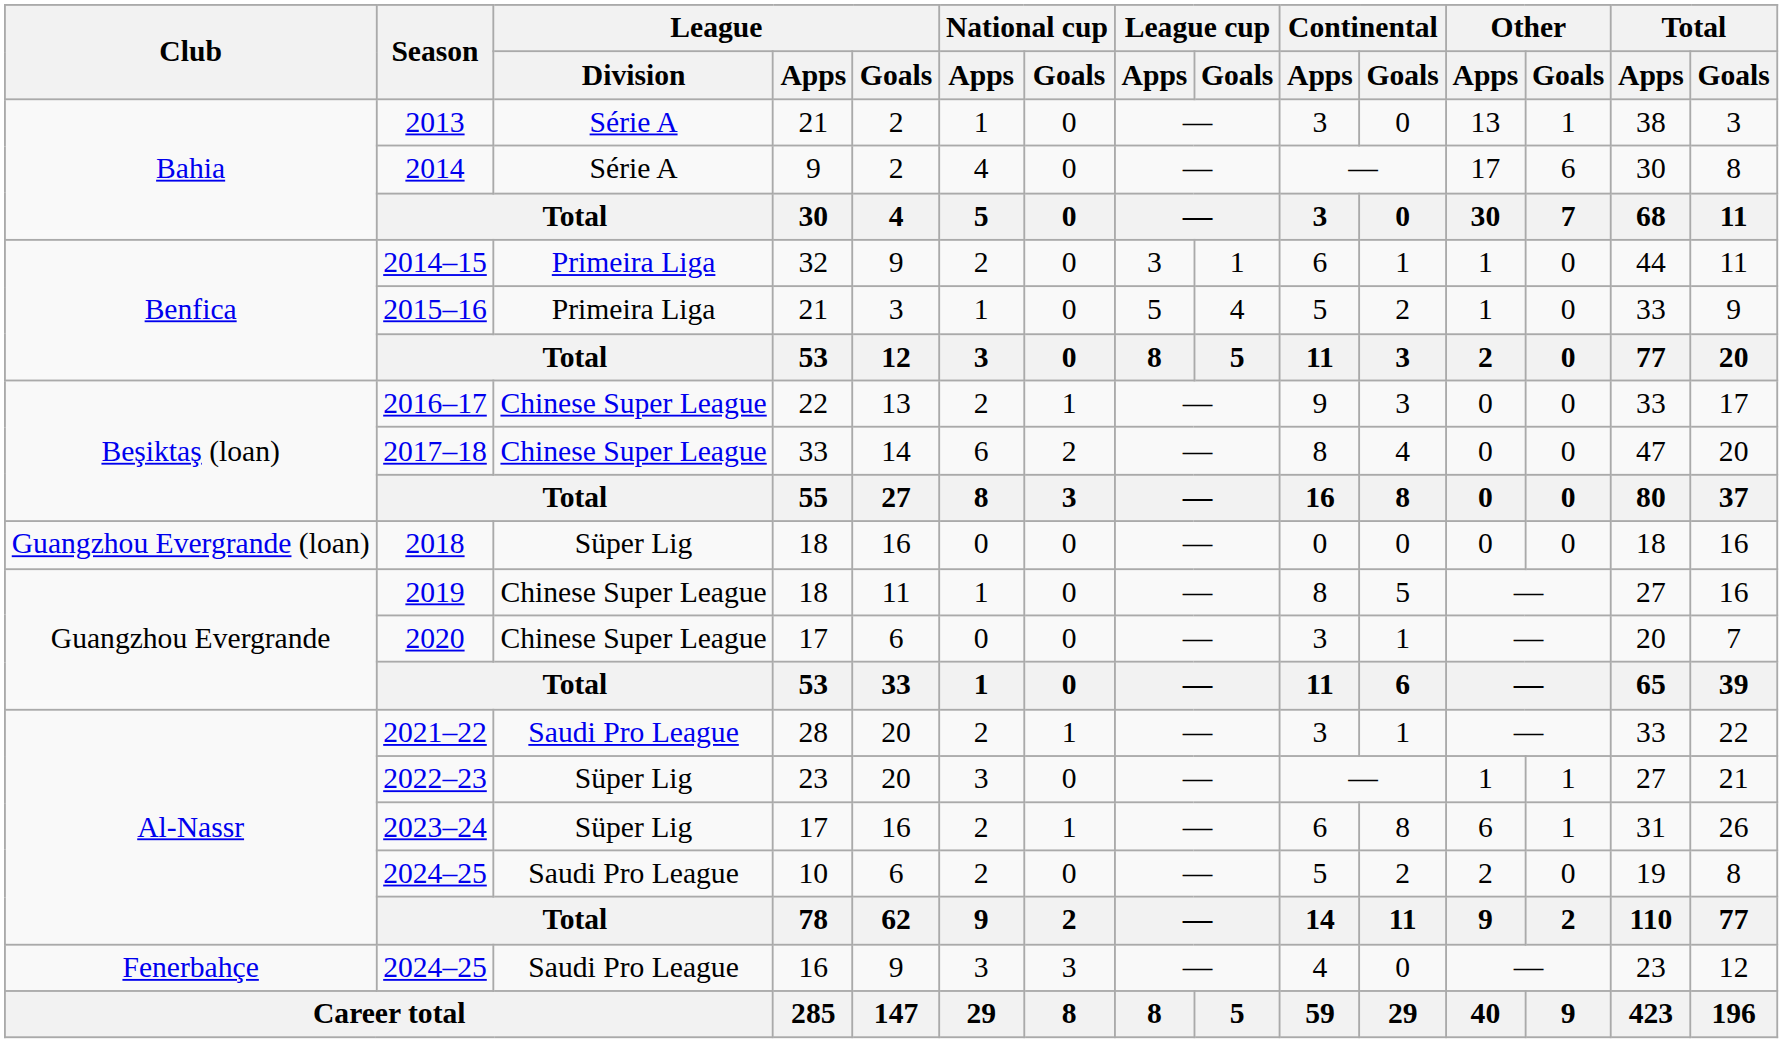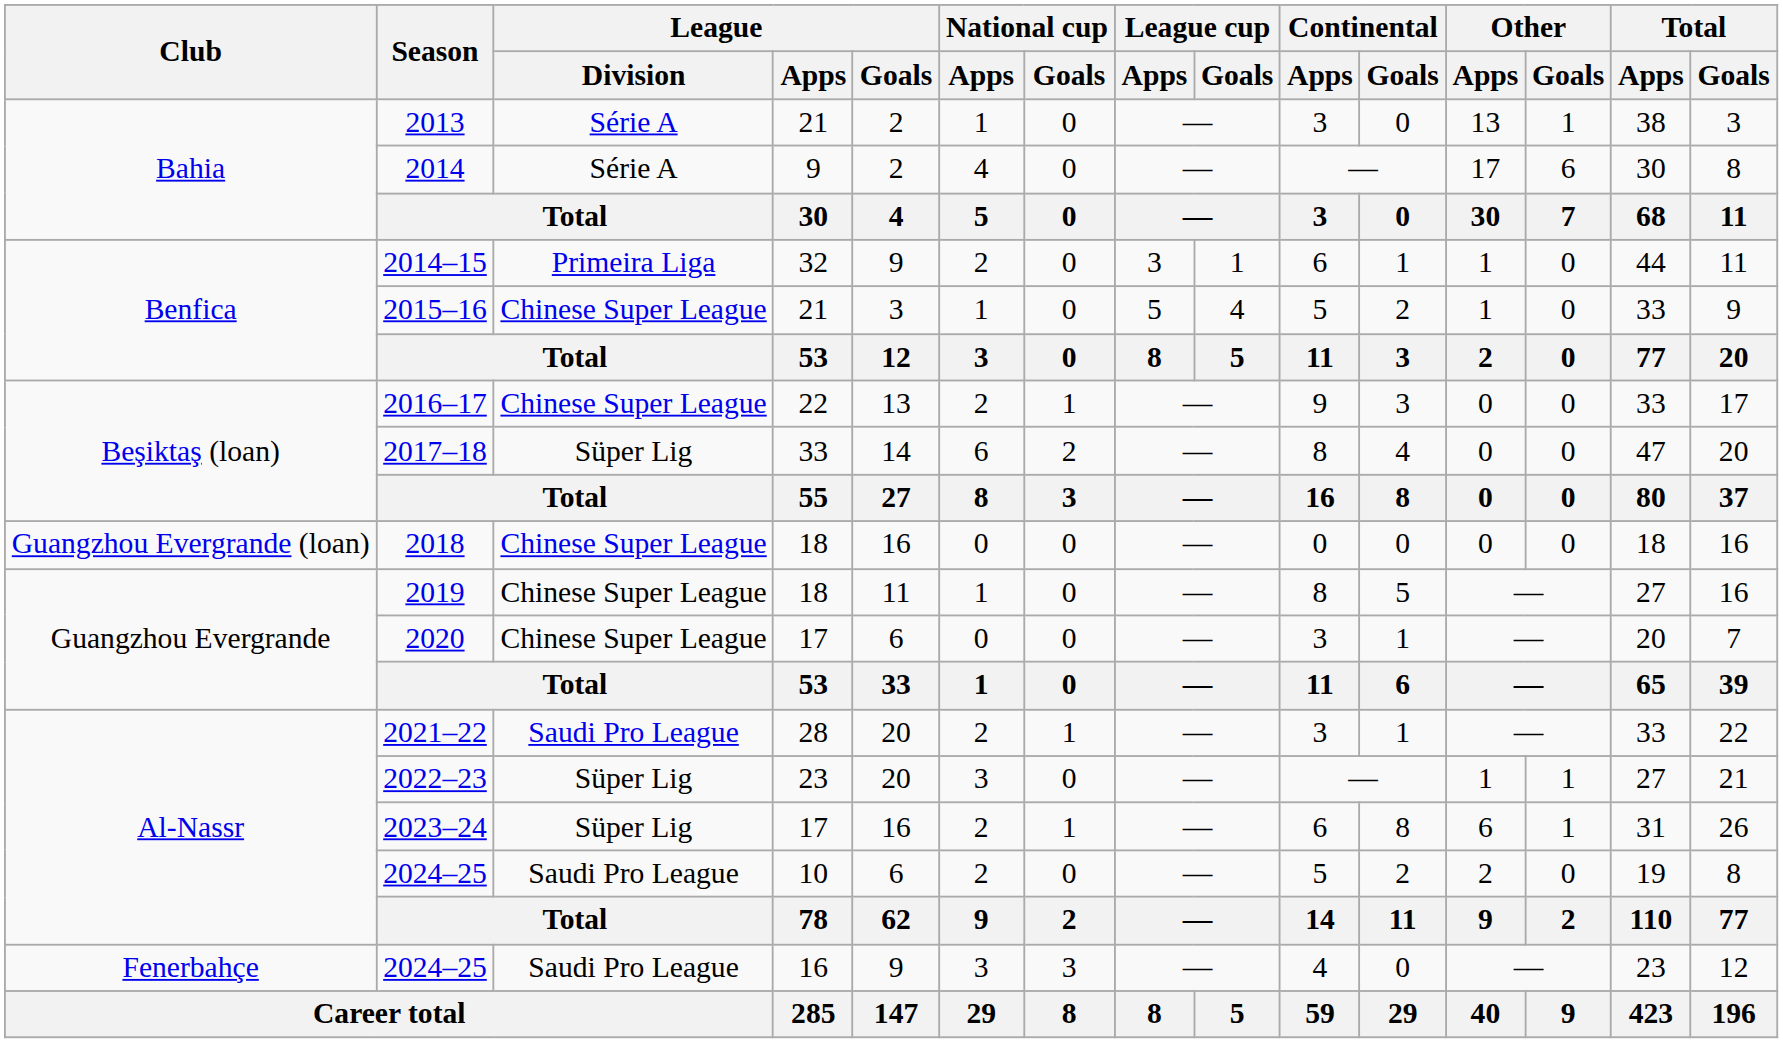2015–16 | League / Division: Primeira Liga -> Chinese Super League
2017–18 | League / Division: Chinese Super League -> Süper Lig
2018 | League / Division: Süper Lig -> Chinese Super League
